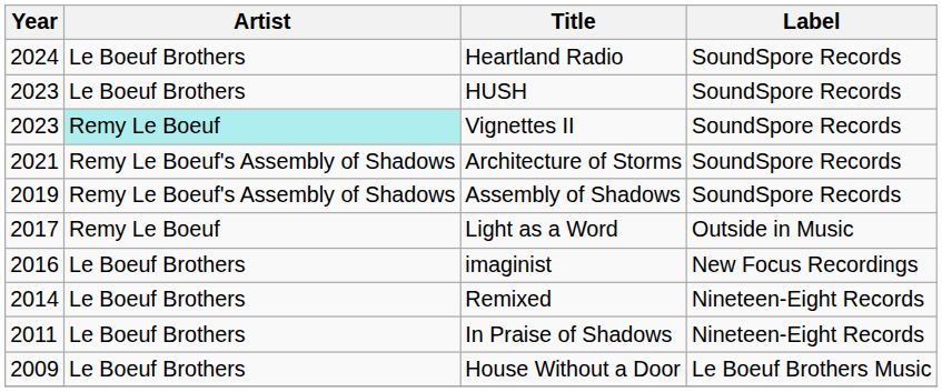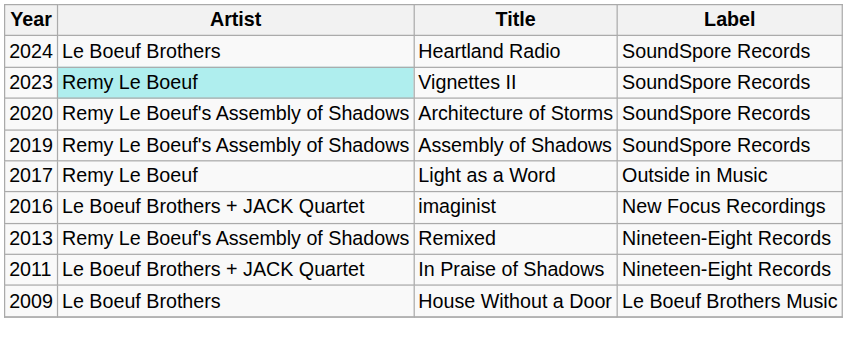- row: 2023 | Le Boeuf Brothers | HUSH | SoundSpore Records
Architecture of Storms | Year: 2021 -> 2020
imaginist | Artist: Le Boeuf Brothers -> Le Boeuf Brothers + JACK Quartet
Remixed | Year: 2014 -> 2013
Remixed | Artist: Le Boeuf Brothers -> Remy Le Boeuf's Assembly of Shadows
In Praise of Shadows | Artist: Le Boeuf Brothers -> Le Boeuf Brothers + JACK Quartet
